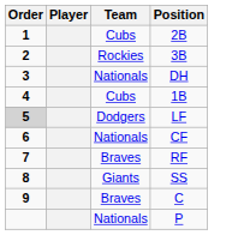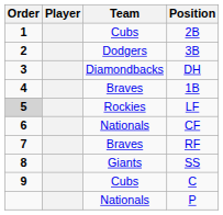3B | Team: Rockies -> Dodgers
DH | Team: Nationals -> Diamondbacks
1B | Team: Cubs -> Braves
LF | Team: Dodgers -> Rockies
C | Team: Braves -> Cubs
